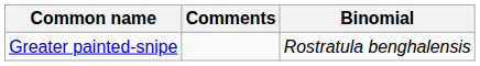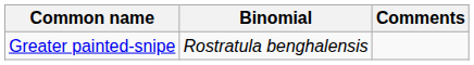columns swapped: Binomial <-> Comments
